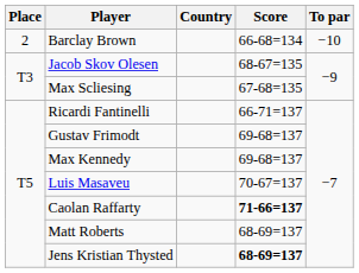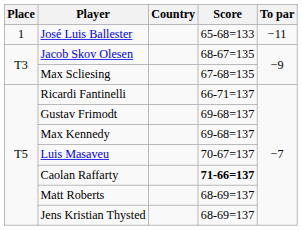+ row: 1 | José Luis Ballester | 65-68=133 | −11
- row: 2 | Barclay Brown | 66-68=134 | −10
Jens Kristian Thysted | Score: bold -> normal
